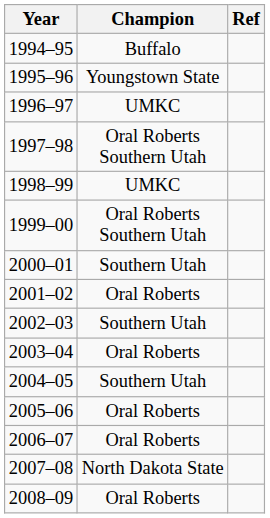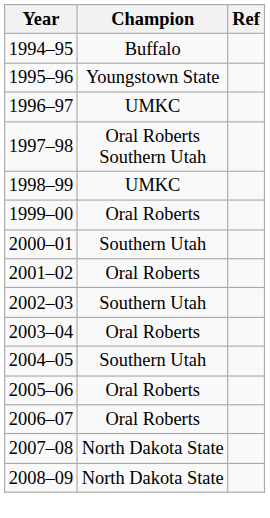1999–00 | Champion: Oral Roberts Southern Utah -> Oral Roberts
2008–09 | Champion: Oral Roberts -> North Dakota State
